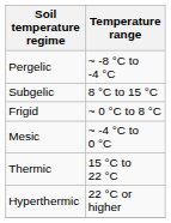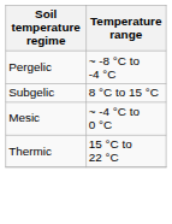- row: Frigid | ~ 0 °C to 8 °C
- row: Hyperthermic | 22 °C or higher
